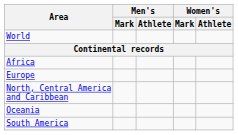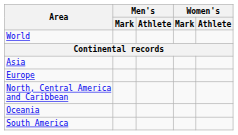- row: Africa
+ row: Asia
